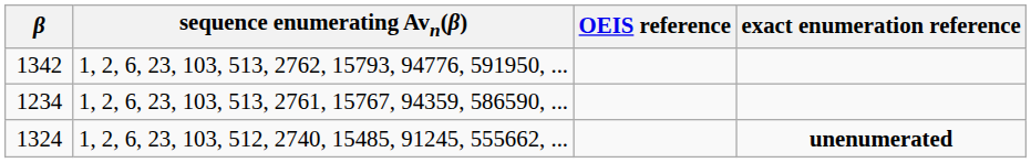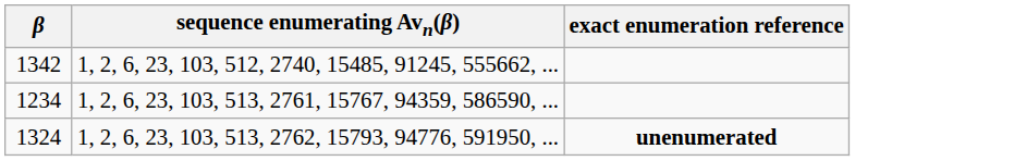- column: OEIS reference
1342 | sequence enumerating Avn(β): 1, 2, 6, 23, 103, 513, 2762, 15793, 94776, 591950, ... -> 1, 2, 6, 23, 103, 512, 2740, 15485, 91245, 555662, ...
1324 | sequence enumerating Avn(β): 1, 2, 6, 23, 103, 512, 2740, 15485, 91245, 555662, ... -> 1, 2, 6, 23, 103, 513, 2762, 15793, 94776, 591950, ...
